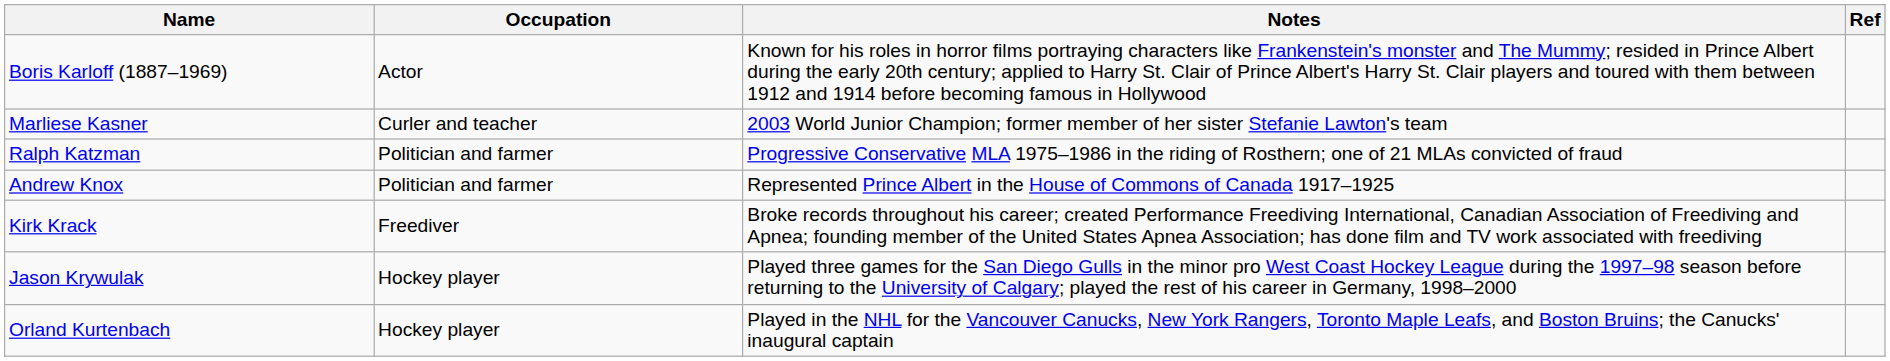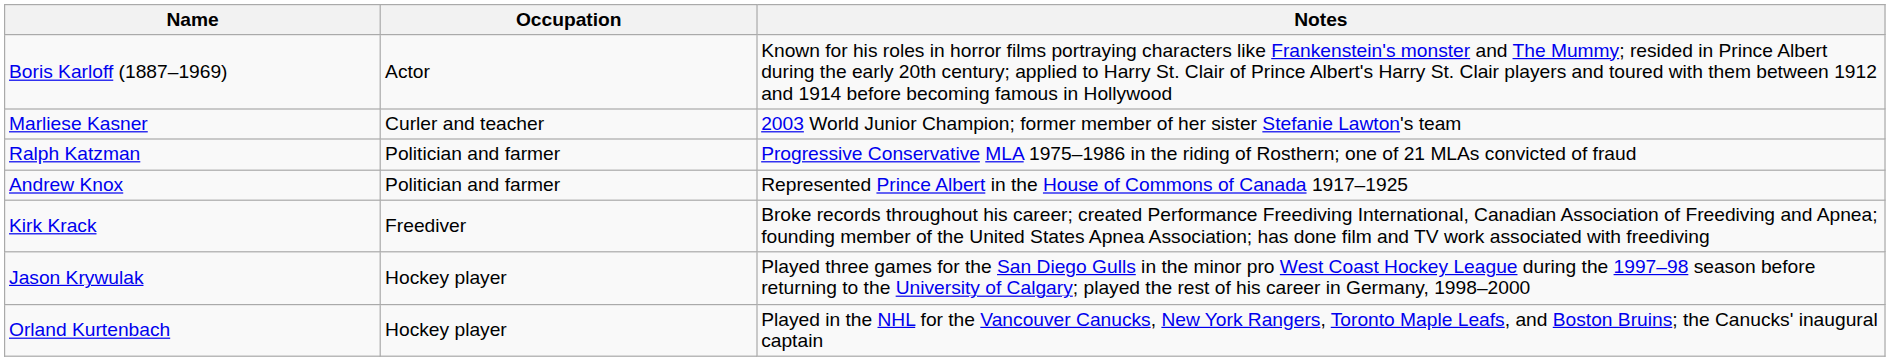- column: Ref
